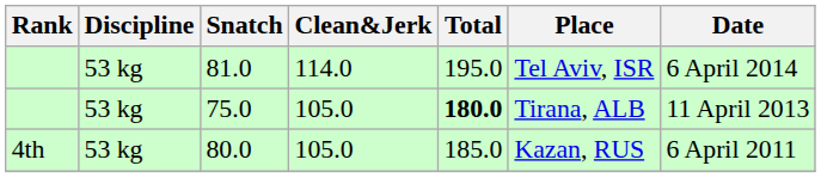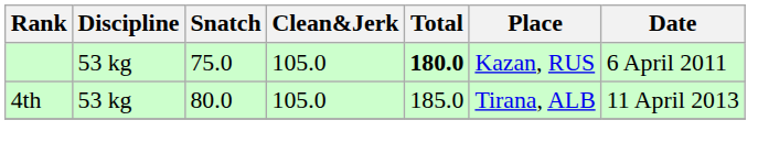- row: 53 kg | 81.0 | 114.0 | 195.0 | Tel Aviv, ISR | 6 April 2014
75.0 | Place: Tirana, ALB -> Kazan, RUS
75.0 | Date: 11 April 2013 -> 6 April 2011
80.0 | Place: Kazan, RUS -> Tirana, ALB
80.0 | Date: 6 April 2011 -> 11 April 2013
